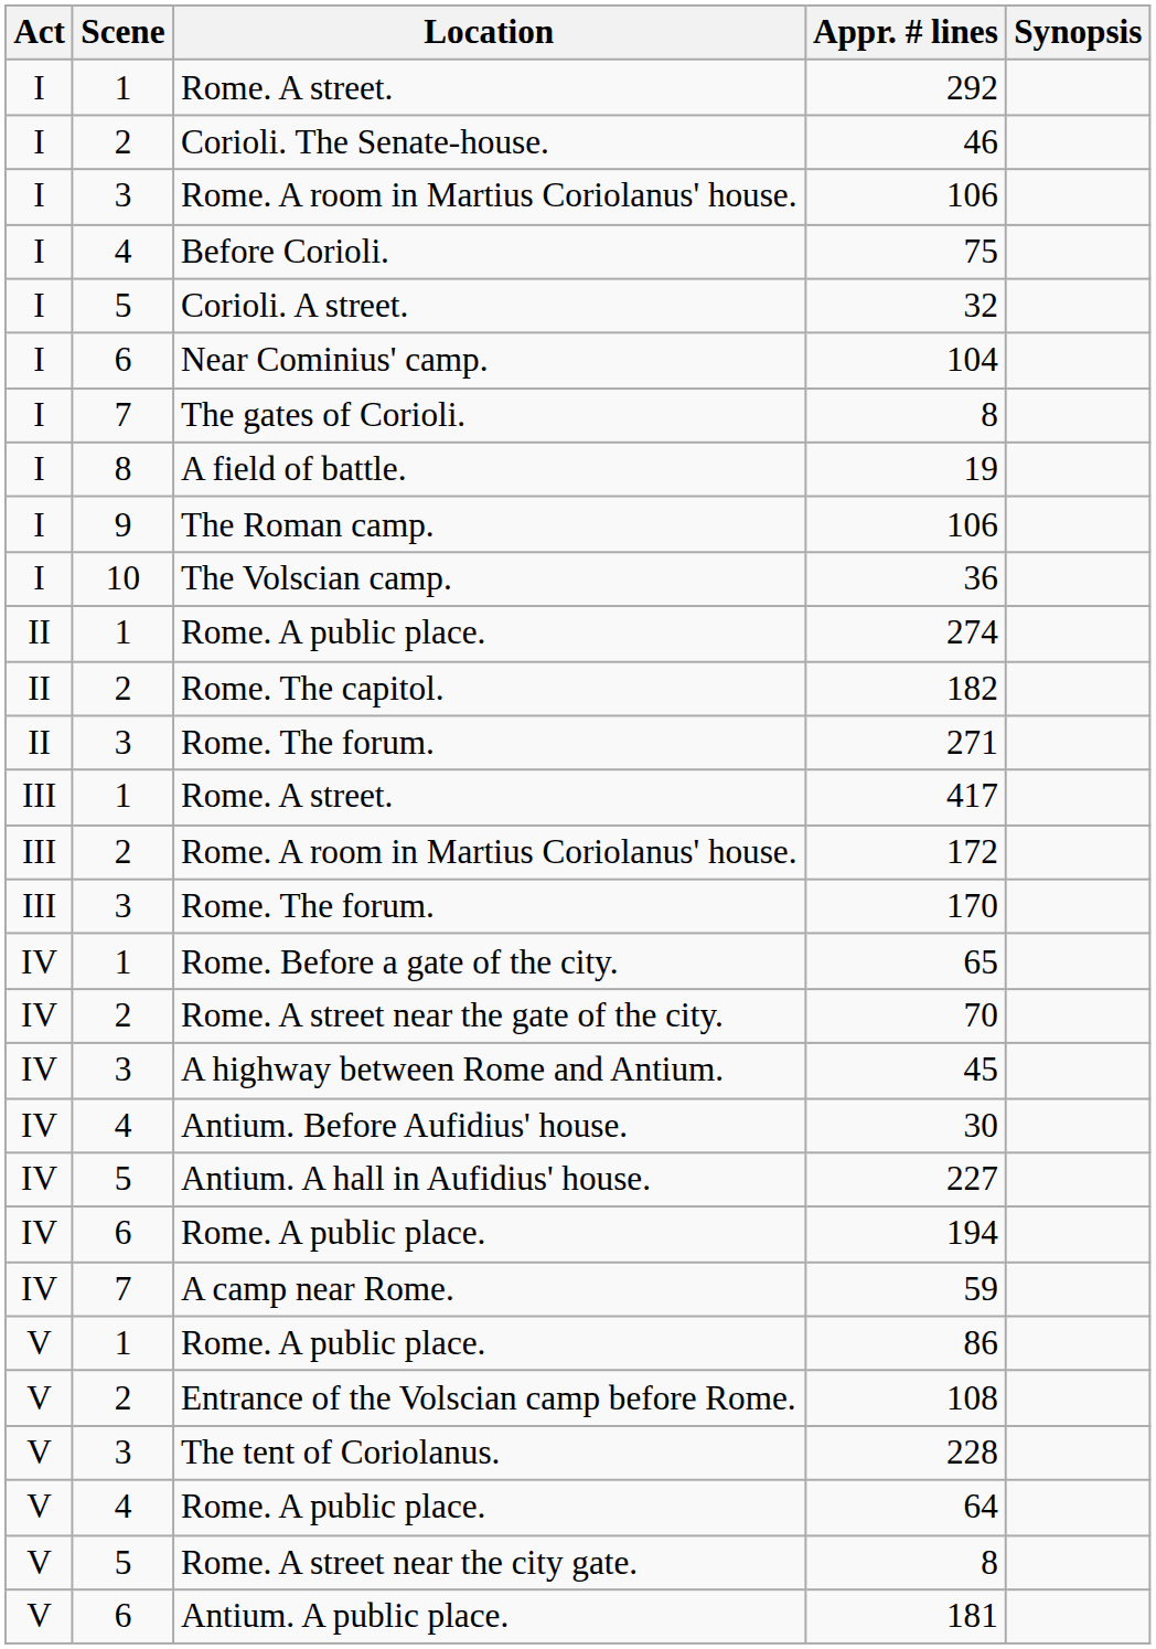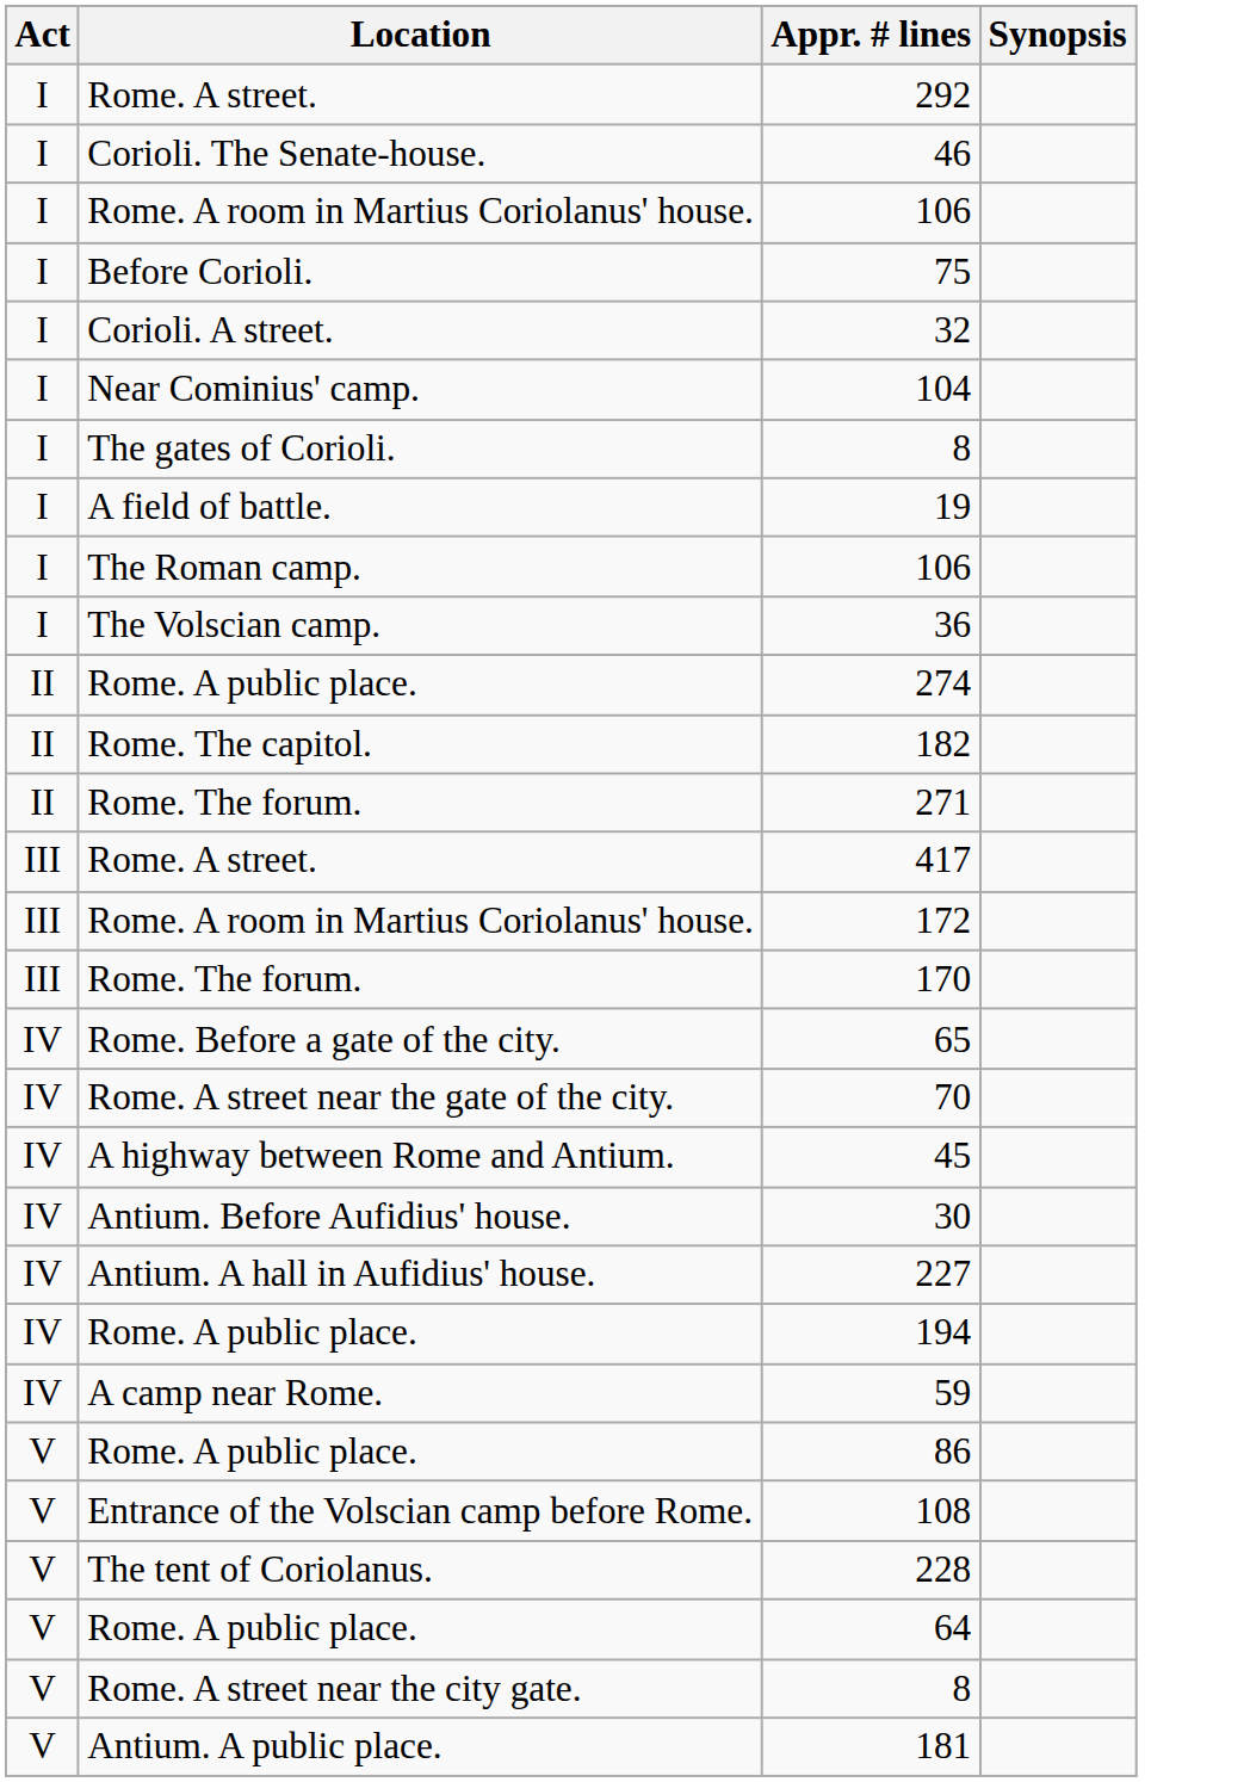- column: Scene | 1 | 2 | 3 | 4 | 5 | 6 | 7 | 8 | 9 | 10 | 1 | 2 | 3 | 1 | 2 | 3 | 1 | 2 | 3 | 4 | 5 | 6 | 7 | 1 | 2 | 3 | 4 | 5 | 6
